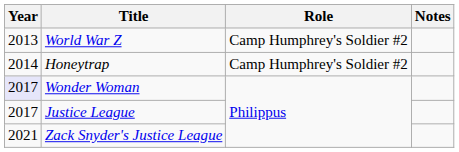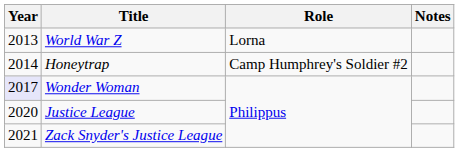World War Z | Role: Camp Humphrey's Soldier #2 -> Lorna
Justice League | Year: 2017 -> 2020
